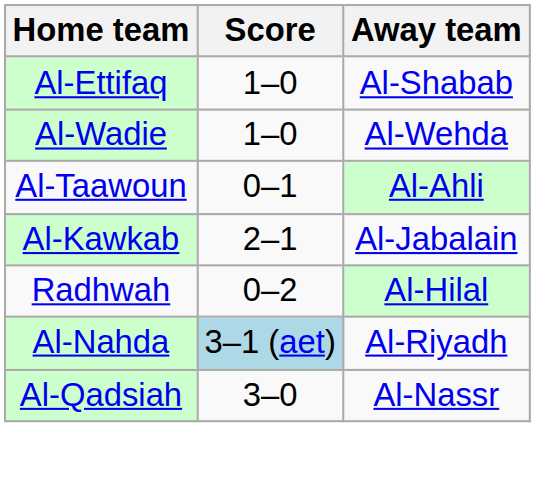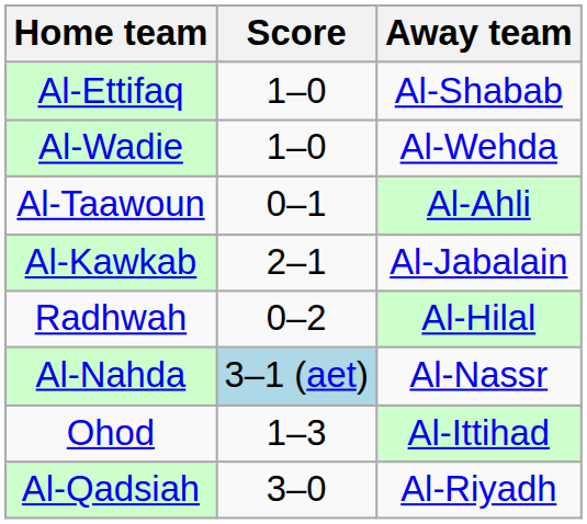Al-Nahda | Away team: Al-Riyadh -> Al-Nassr
+ row: Ohod | 1–3 | Al-Ittihad
Al-Qadsiah | Away team: Al-Nassr -> Al-Riyadh
